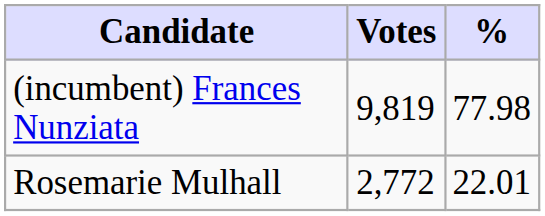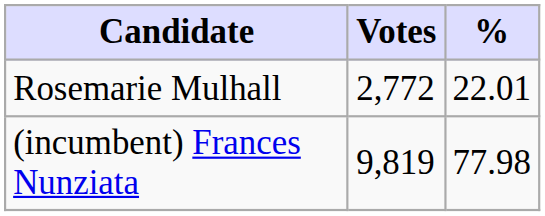rows swapped: (incumbent) Frances Nunziata <-> Rosemarie Mulhall
